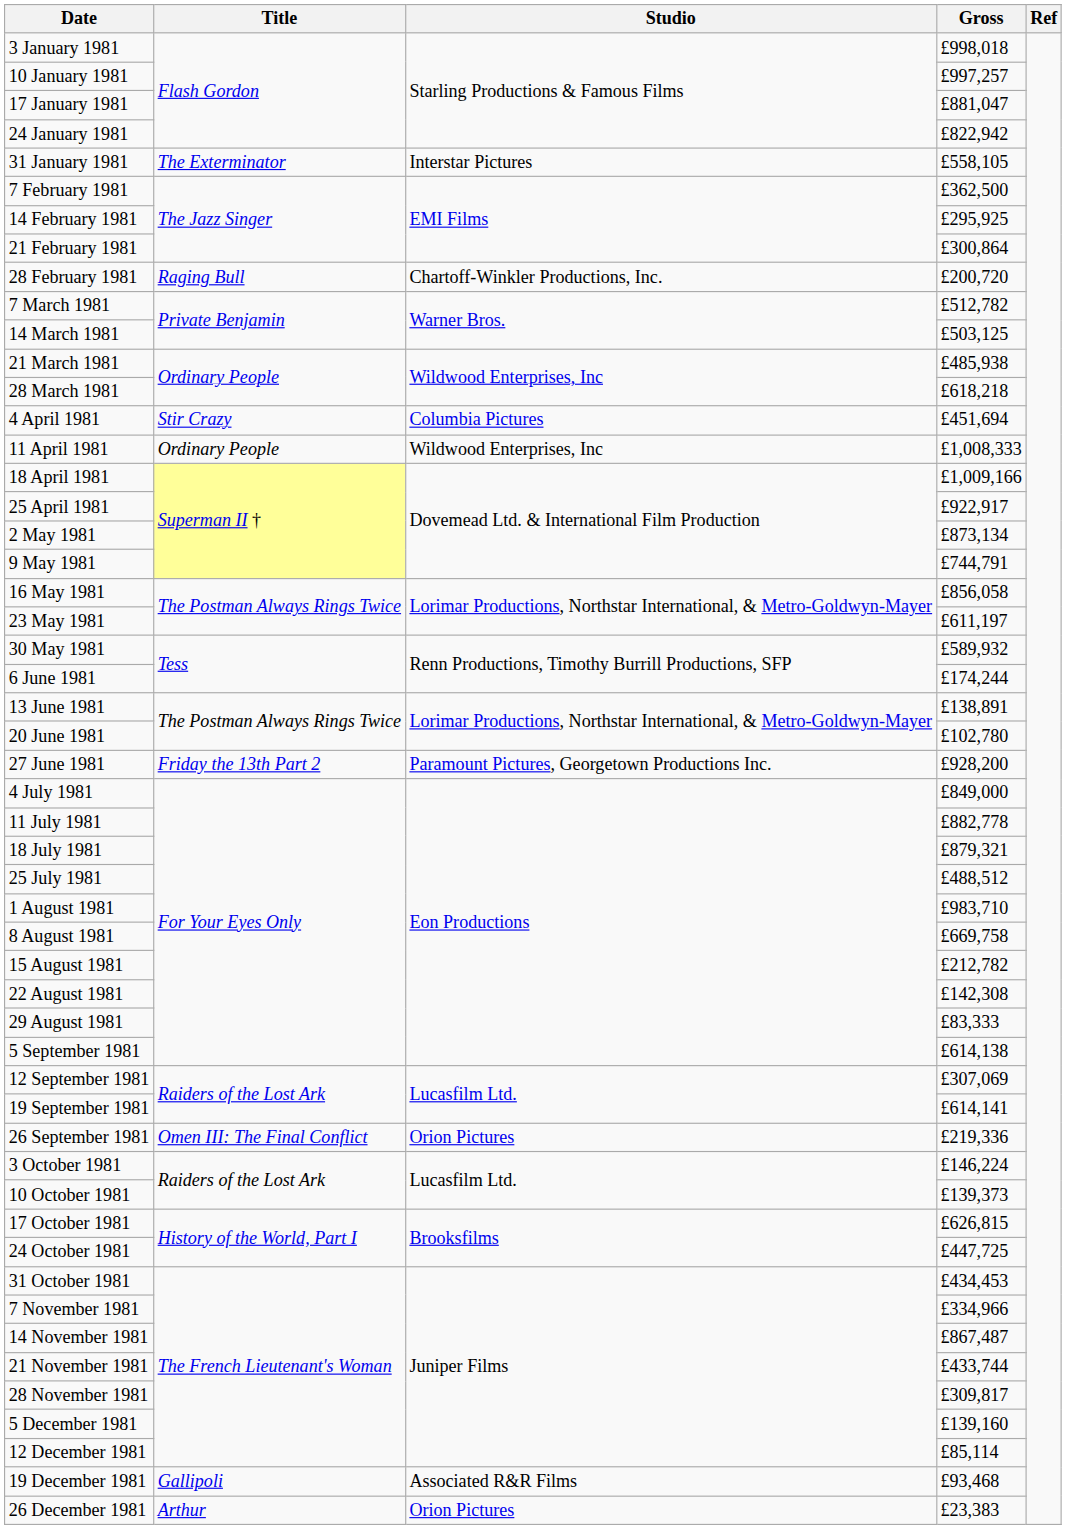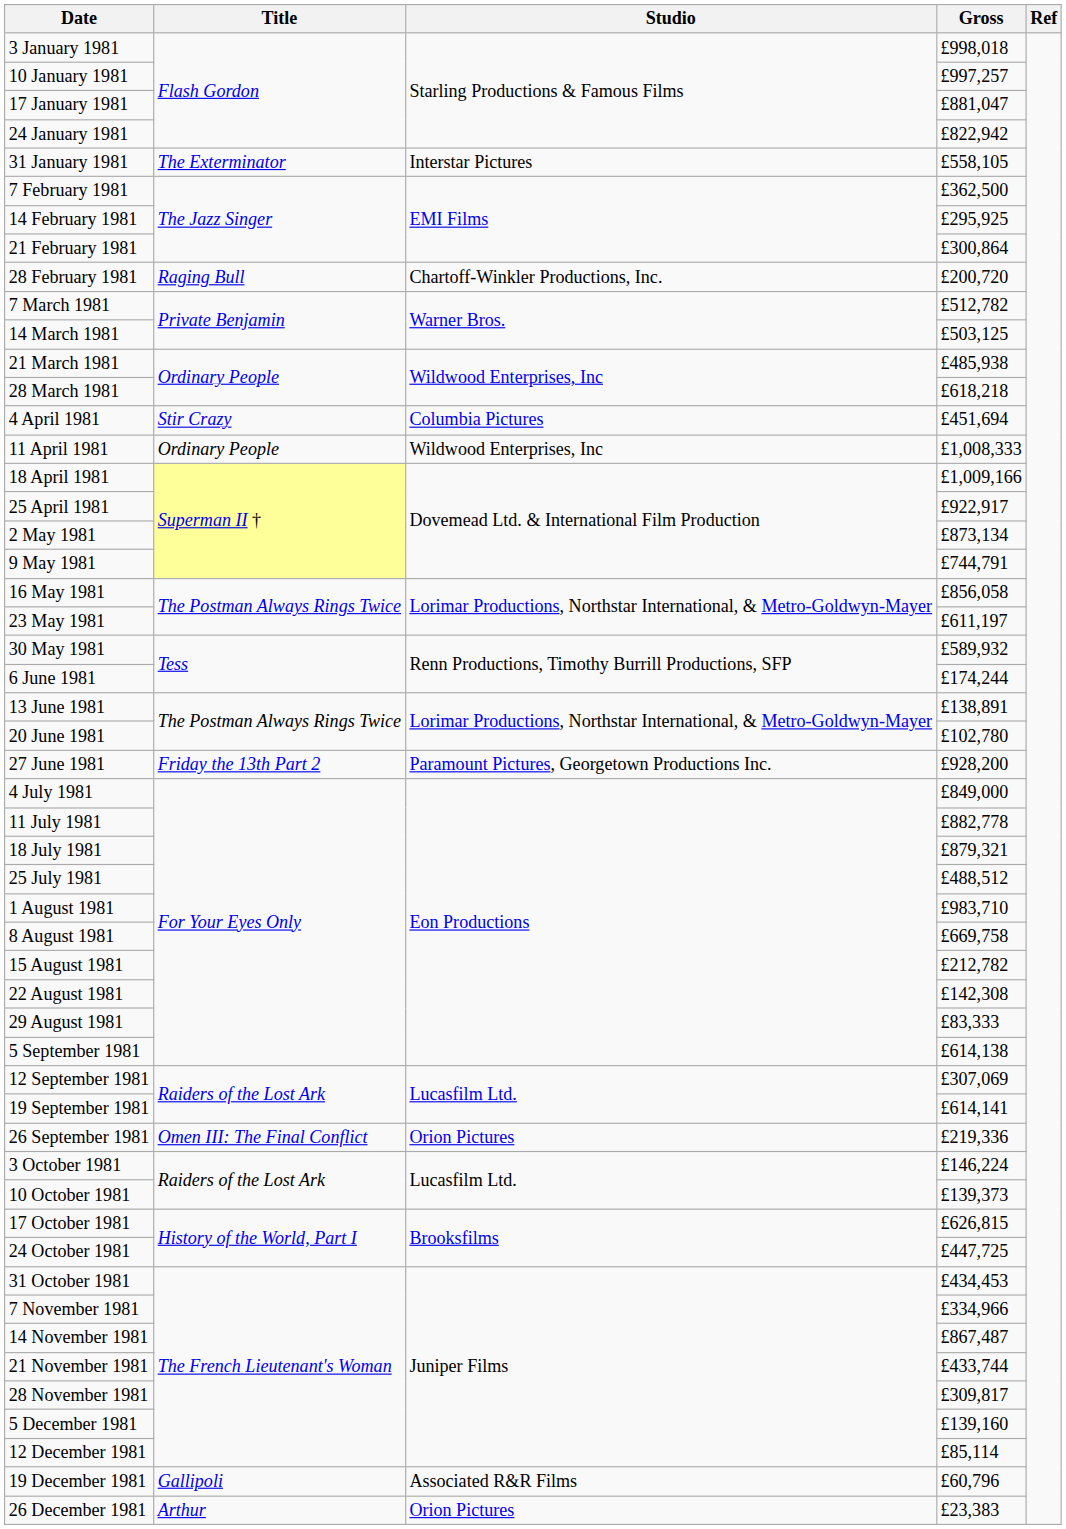19 December 1981 | Gross: £93,468 -> £60,796
